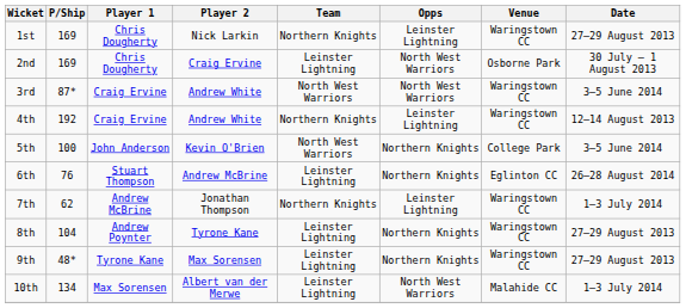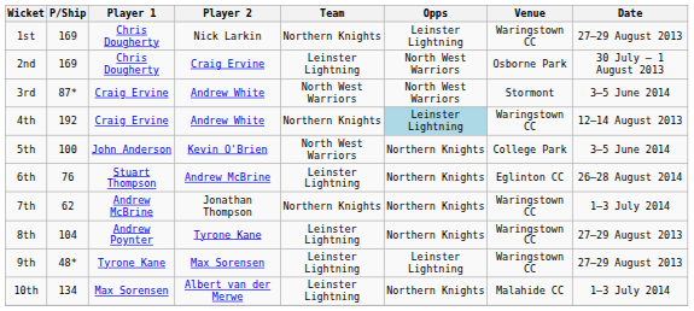3rd | Venue: Waringstown CC -> Stormont
4th | Opps: no background -> lightblue background
7th | Opps: Leinster Lightning -> Northern Knights
9th | Opps: Northern Knights -> Leinster Lightning
10th | Opps: North West Warriors -> Northern Knights
